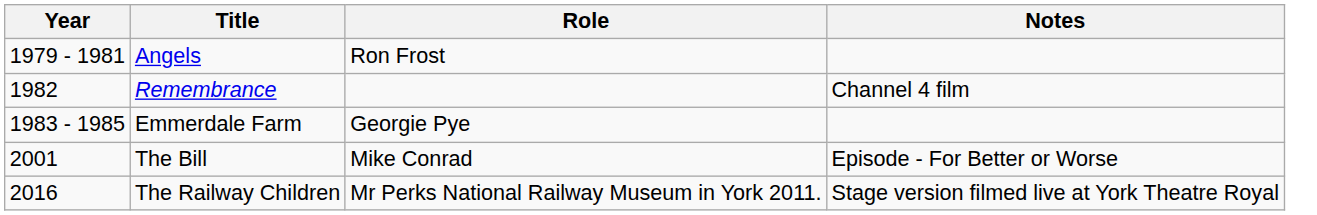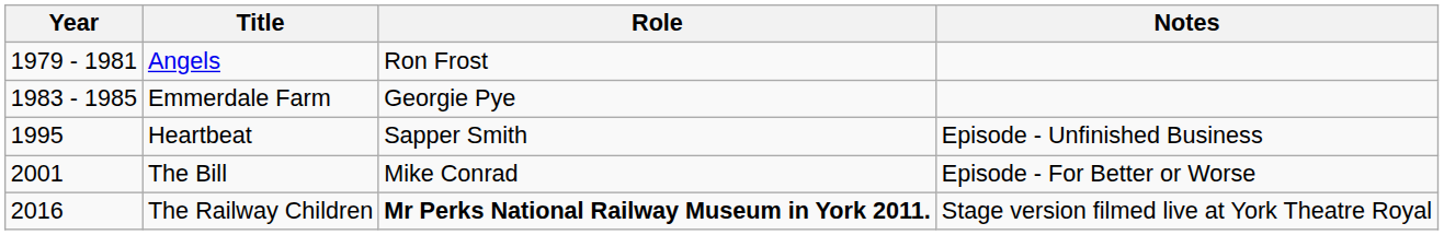- row: 1982 | Remembrance | Channel 4 film
+ row: 1995 | Heartbeat | Sapper Smith | Episode - Unfinished Business
The Railway Children | Role: normal -> bold
